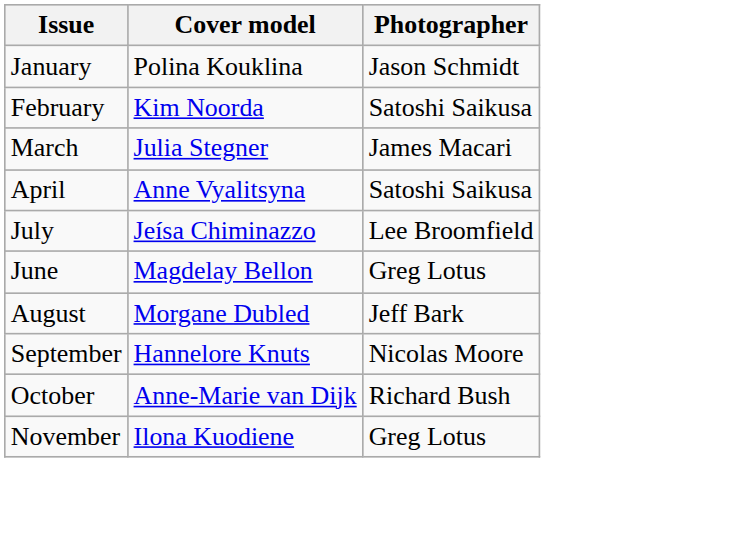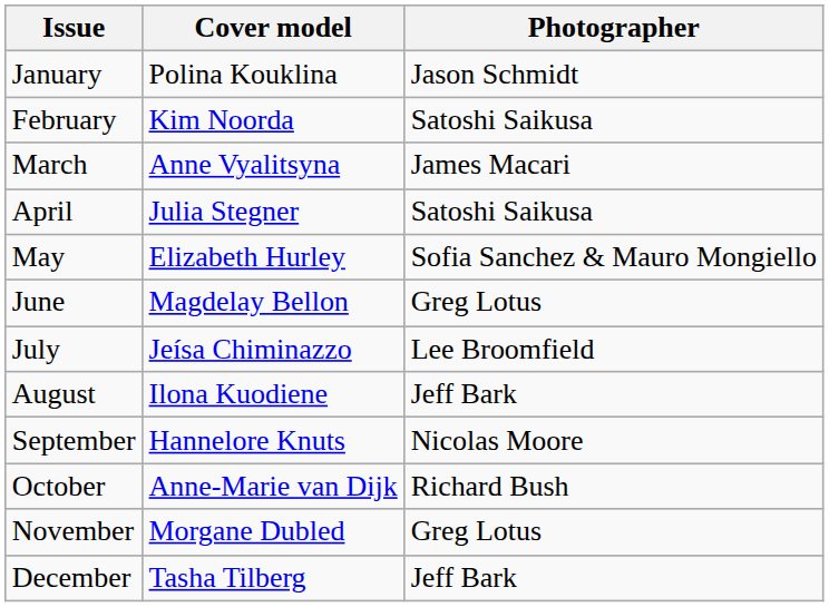March | Cover model: Julia Stegner -> Anne Vyalitsyna
April | Cover model: Anne Vyalitsyna -> Julia Stegner
+ row: May | Elizabeth Hurley | Sofia Sanchez & Mauro Mongiello
rows swapped: June <-> July
August | Cover model: Morgane Dubled -> Ilona Kuodiene
November | Cover model: Ilona Kuodiene -> Morgane Dubled
+ row: December | Tasha Tilberg | Jeff Bark
